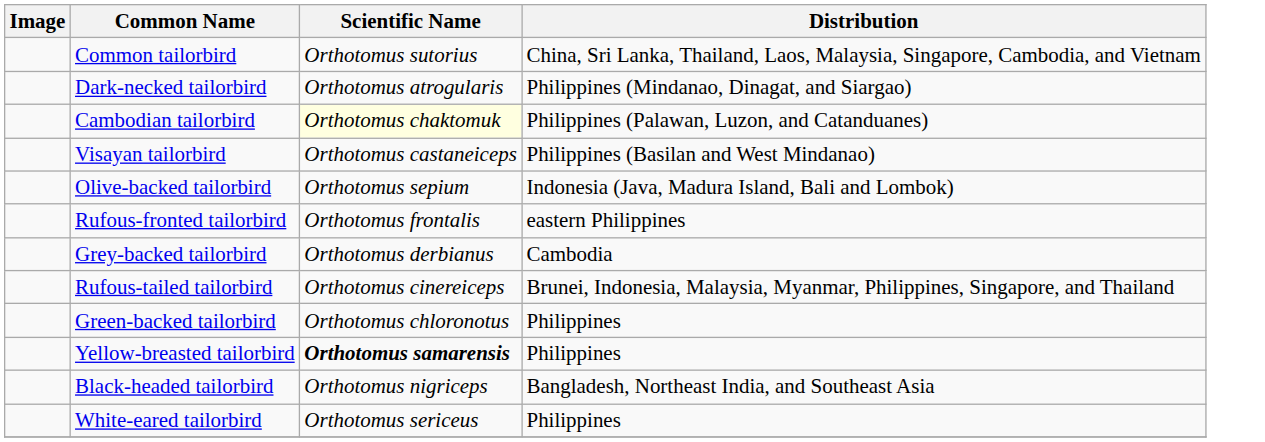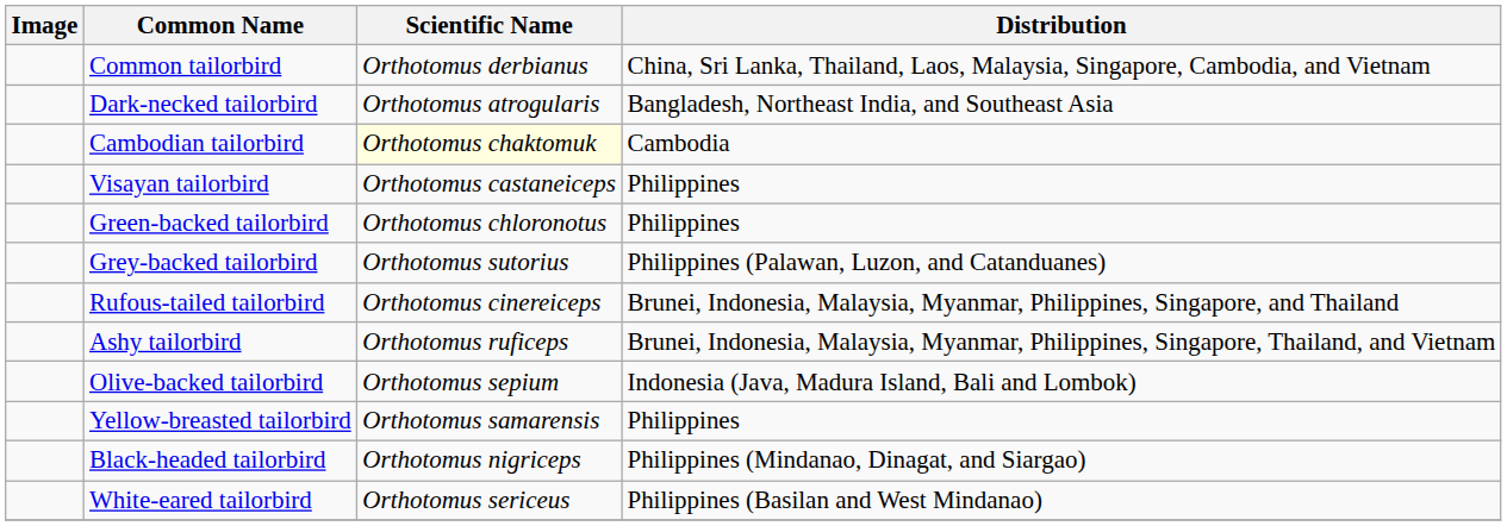Common tailorbird | Scientific Name: Orthotomus sutorius -> Orthotomus derbianus
Dark-necked tailorbird | Distribution: Philippines (Mindanao, Dinagat, and Siargao) -> Bangladesh, Northeast India, and Southeast Asia
Cambodian tailorbird | Distribution: Philippines (Palawan, Luzon, and Catanduanes) -> Cambodia
Visayan tailorbird | Distribution: Philippines (Basilan and West Mindanao) -> Philippines
rows swapped: Green-backed tailorbird <-> Olive-backed tailorbird
- row: Rufous-fronted tailorbird | Orthotomus frontalis | eastern Philippines
Grey-backed tailorbird | Scientific Name: Orthotomus derbianus -> Orthotomus sutorius
Grey-backed tailorbird | Distribution: Cambodia -> Philippines (Palawan, Luzon, and Catanduanes)
+ row: Ashy tailorbird | Orthotomus ruficeps | Brunei, Indonesia, Malaysia, Myanmar, Philippines, Singapore, Thailand, and Vietnam
Yellow-breasted tailorbird | Scientific Name: bold -> normal
Black-headed tailorbird | Distribution: Bangladesh, Northeast India, and Southeast Asia -> Philippines (Mindanao, Dinagat, and Siargao)
White-eared tailorbird | Distribution: Philippines -> Philippines (Basilan and West Mindanao)
